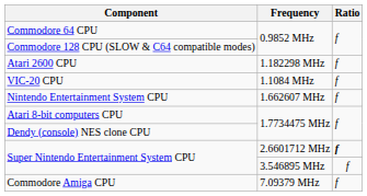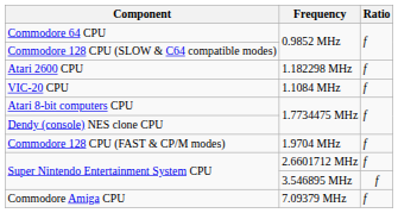- row: Nintendo Entertainment System CPU | 1.662607 MHz | f
+ row: Commodore 128 CPU (FAST & CP/M modes) | 1.9704 MHz | f
Super Nintendo Entertainment System CPU / 2.6601712 MHz | Ratio: bold -> normal
